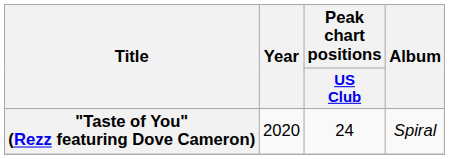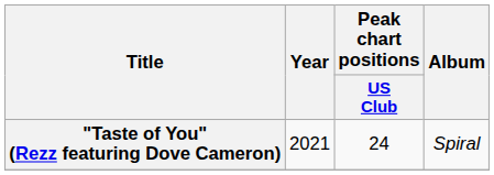"Taste of You" (Rezz featuring Dove Cameron) | Year: 2020 -> 2021
